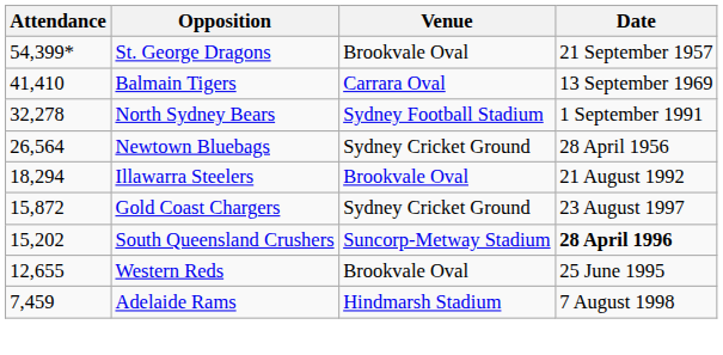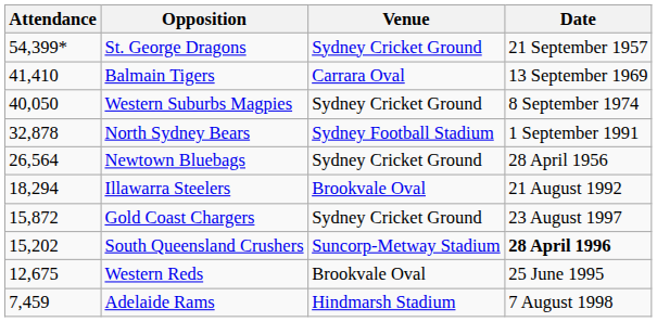St. George Dragons | Venue: Brookvale Oval -> Sydney Cricket Ground
+ row: 40,050 | Western Suburbs Magpies | Sydney Cricket Ground | 8 September 1974
North Sydney Bears | Attendance: 32,278 -> 32,878
Western Reds | Attendance: 12,655 -> 12,675
